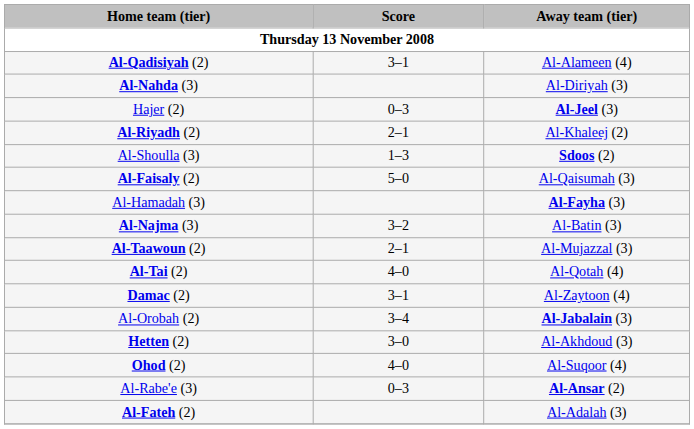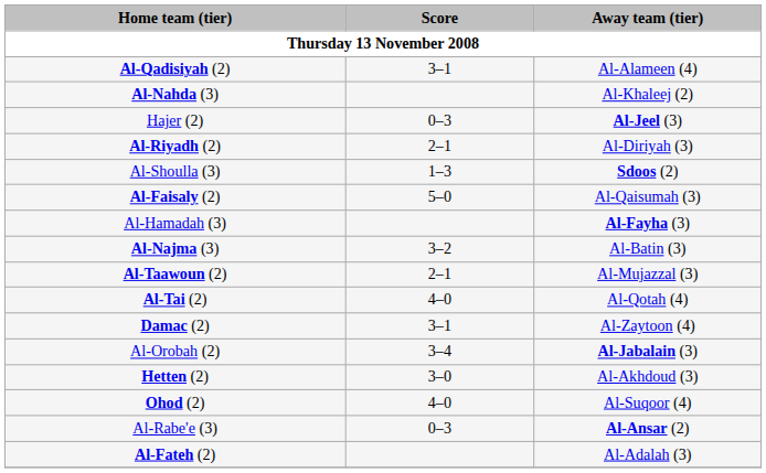Al-Nahda (3) | Away team (tier): Al-Diriyah (3) -> Al-Khaleej (2)
Al-Riyadh (2) | Away team (tier): Al-Khaleej (2) -> Al-Diriyah (3)
